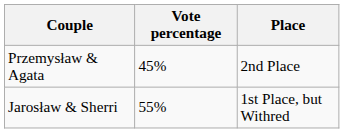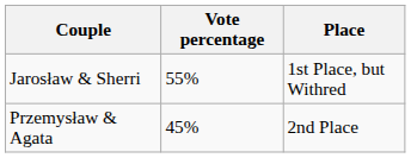rows swapped: Jarosław & Sherri <-> Przemysław & Agata
